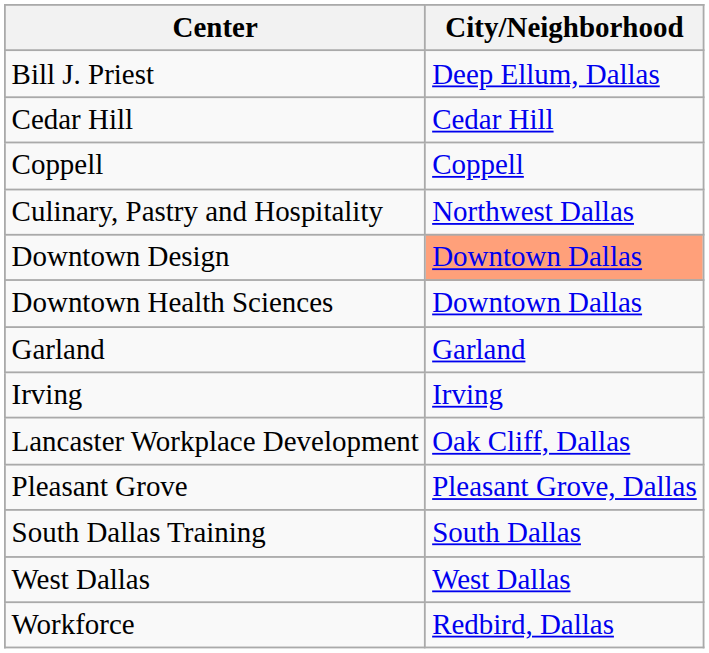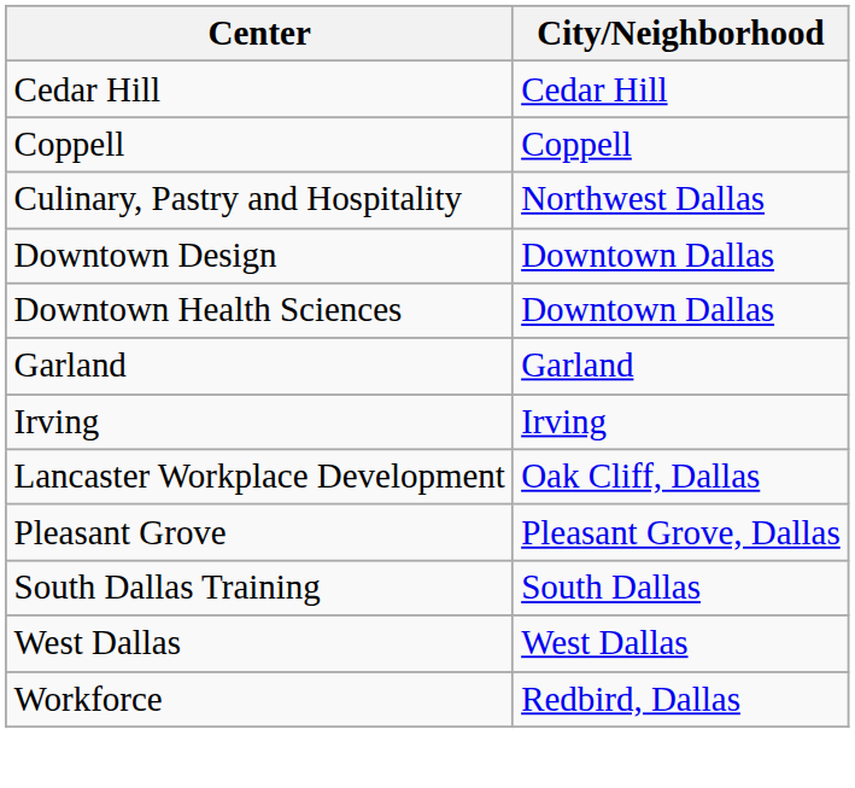- row: Bill J. Priest | Deep Ellum, Dallas
Downtown Design | City/Neighborhood: lightsalmon background -> no background
